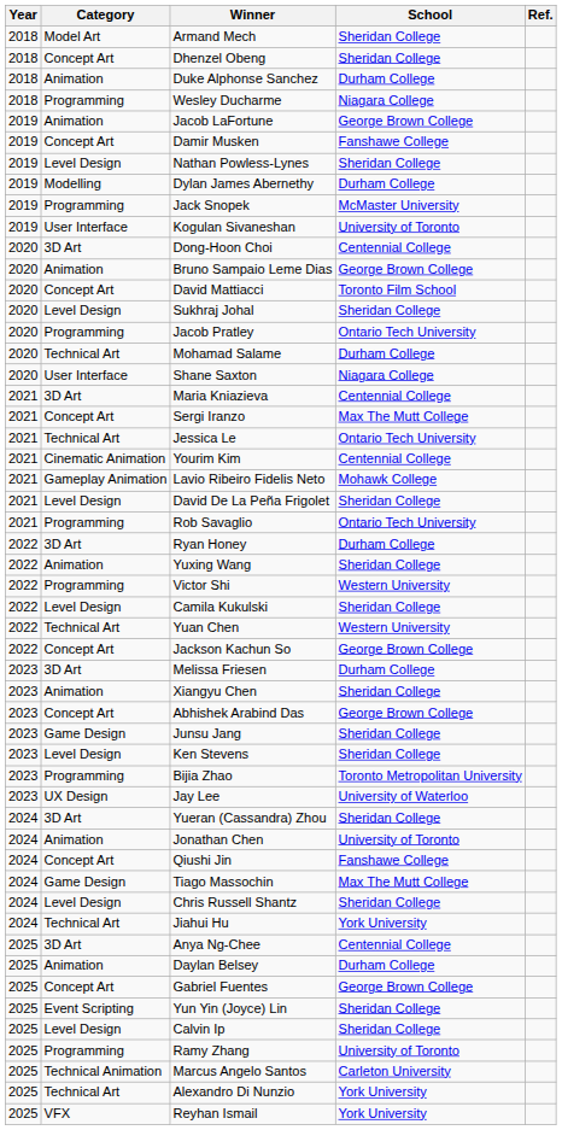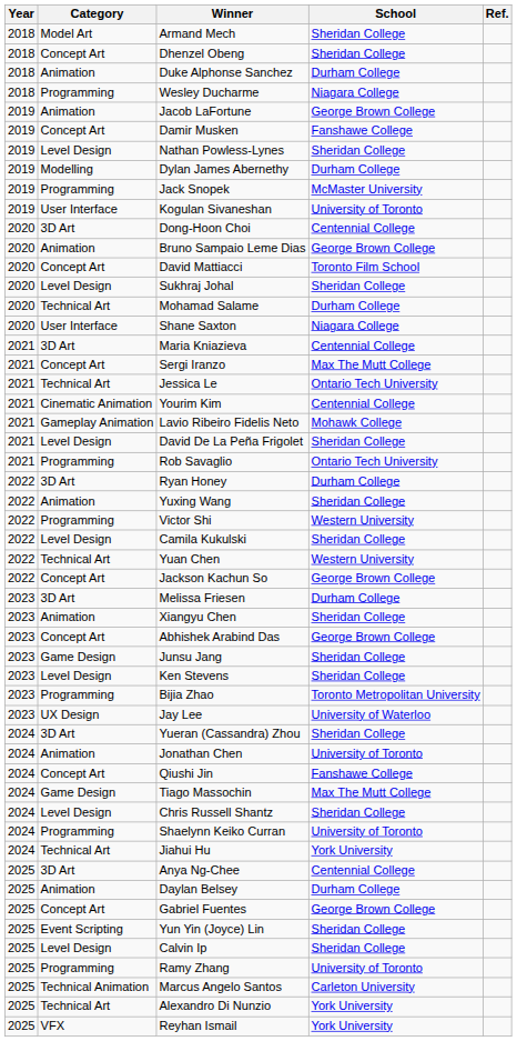- row: 2020 | Programming | Jacob Pratley | Ontario Tech University
+ row: 2024 | Programming | Shaelynn Keiko Curran | University of Toronto
